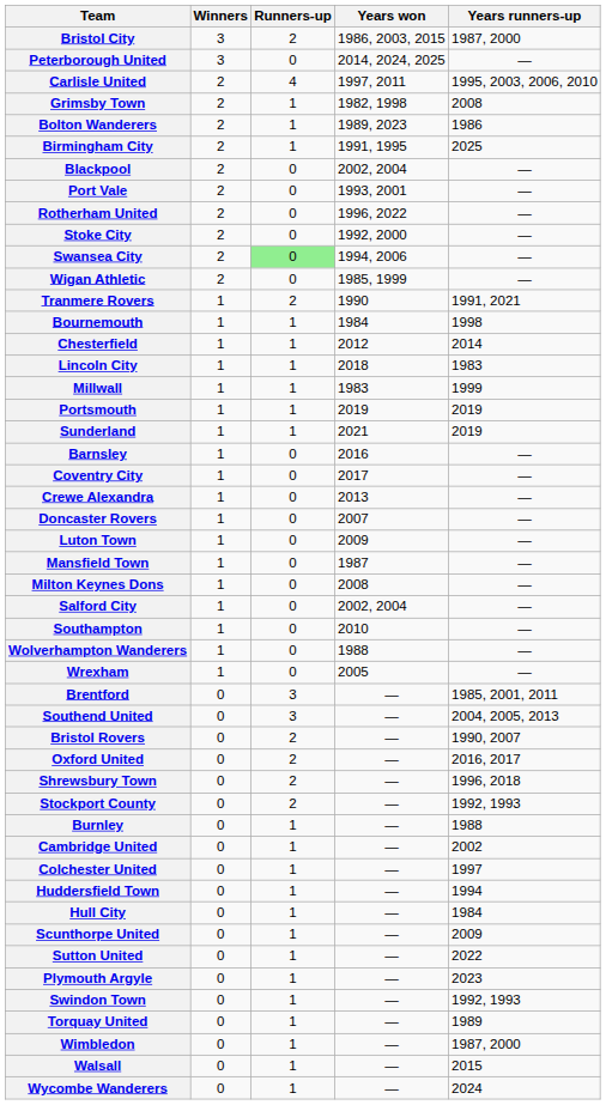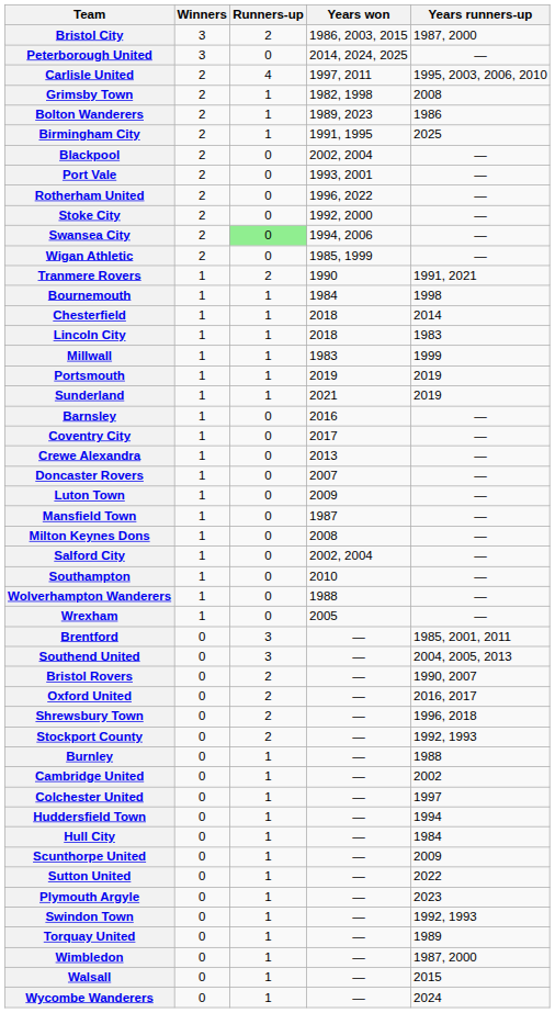Chesterfield | Years won: 2012 -> 2018
